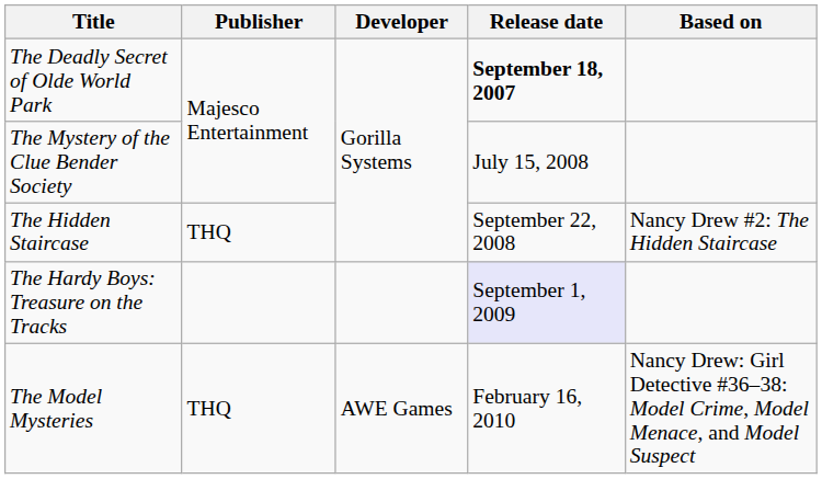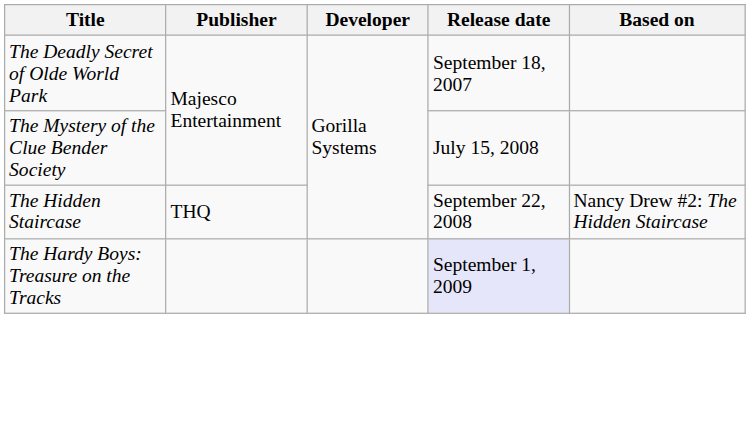The Deadly Secret of Olde World Park | Release date: bold -> normal
- row: The Model Mysteries | THQ | AWE Games | February 16, 2010 | Nancy Drew: Girl Detective #36–38: Model Crime, Model Menace, and Model Suspect
